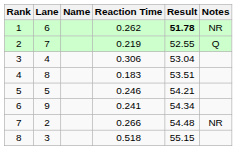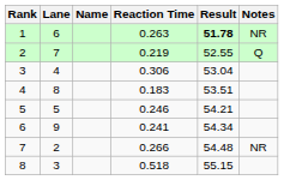1 | Reaction Time: 0.262 -> 0.263
